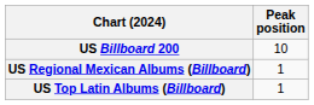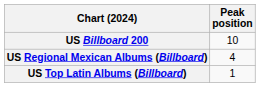US Regional Mexican Albums (Billboard) | Peak position: 1 -> 4
